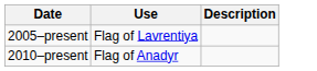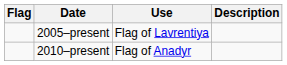+ column: Flag
